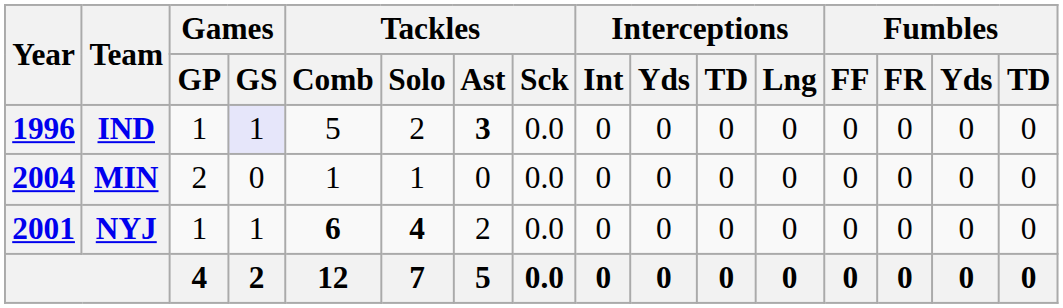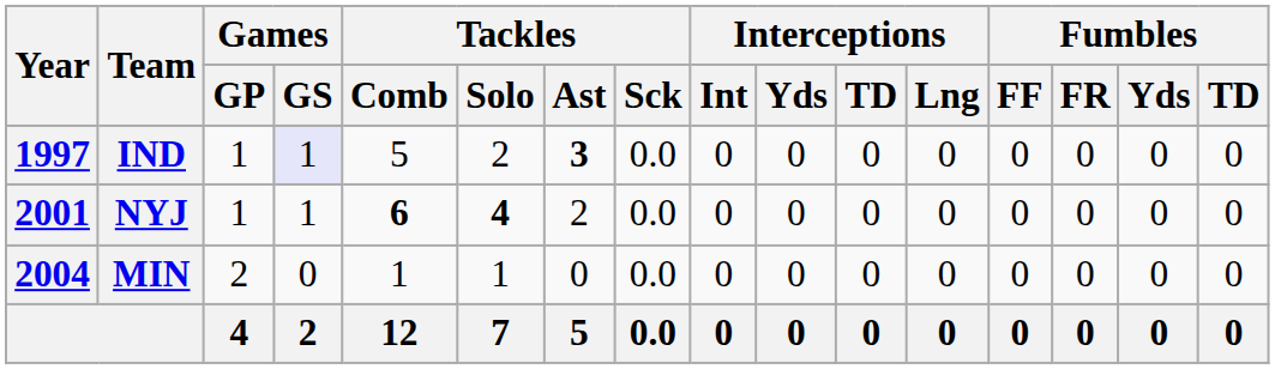IND | Year: 1996 -> 1997
rows swapped: NYJ <-> MIN
